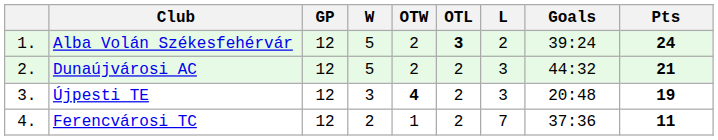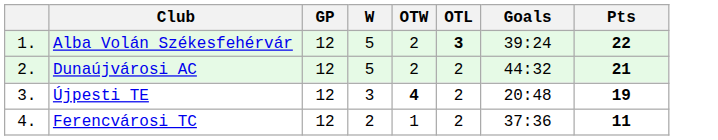- column: L | 2 | 3 | 3 | 7
Alba Volán Székesfehérvár | Pts: 24 -> 22
